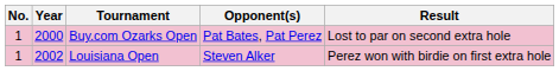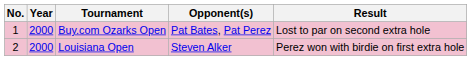Louisiana Open | No.: 1 -> 2
Louisiana Open | Year: 2002 -> 2000
